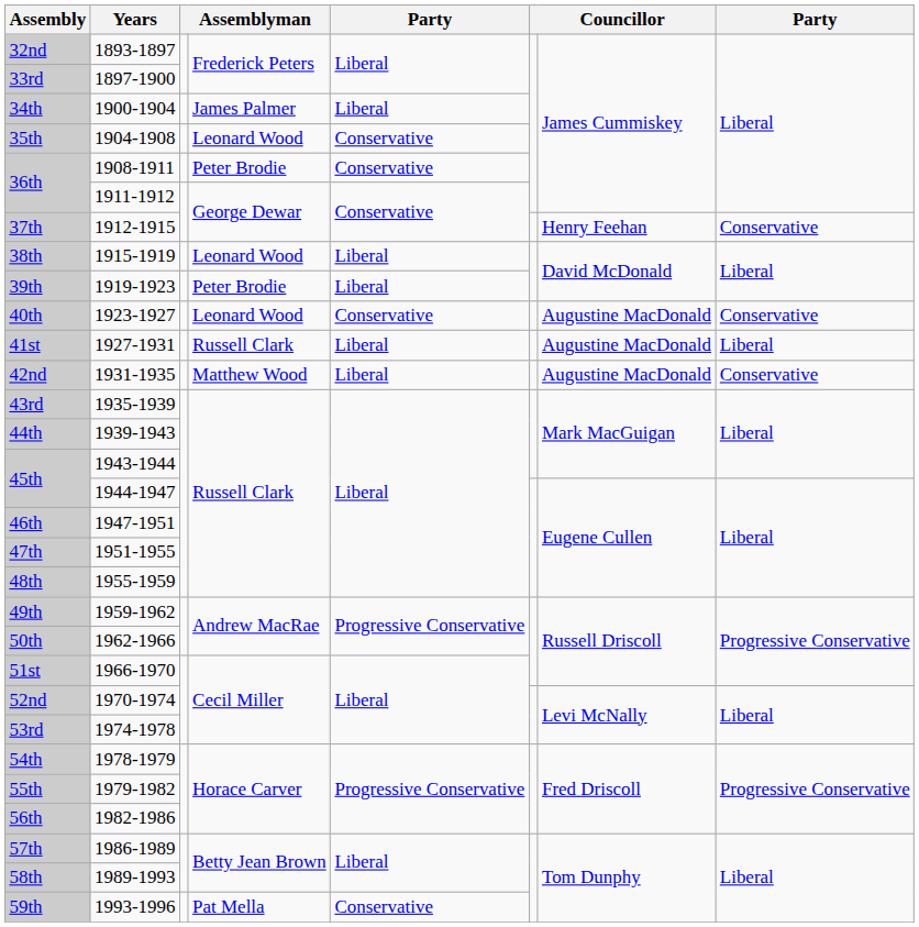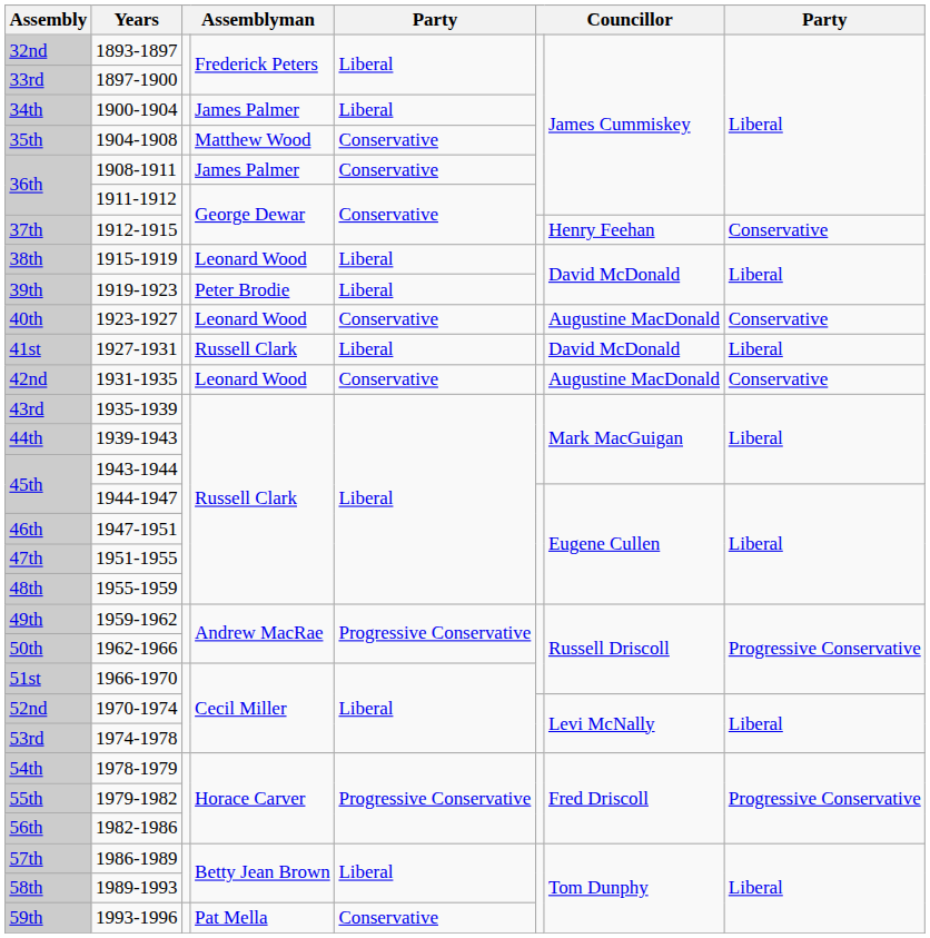35th | column 4: Leonard Wood -> Matthew Wood
36th / 1908-1911 | column 4: Peter Brodie -> James Palmer
41st | column 7: Augustine MacDonald -> David McDonald
42nd | column 4: Matthew Wood -> Leonard Wood
42nd | column 5: Liberal -> Conservative
